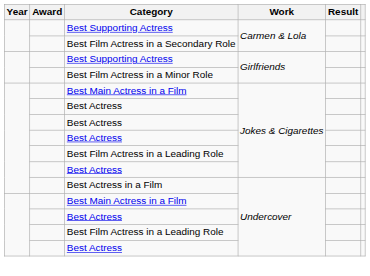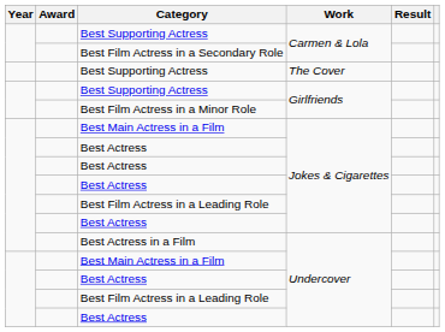+ row: Best Supporting Actress | The Cover
